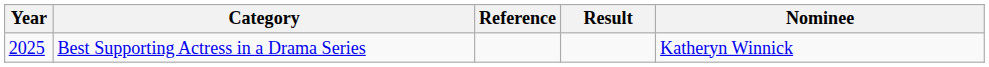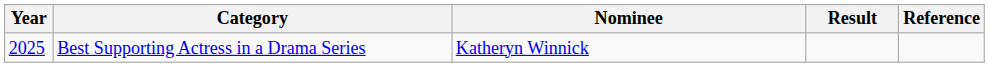columns swapped: Nominee <-> Reference
